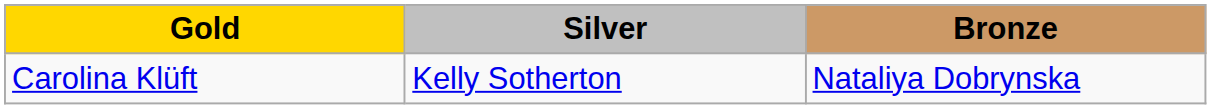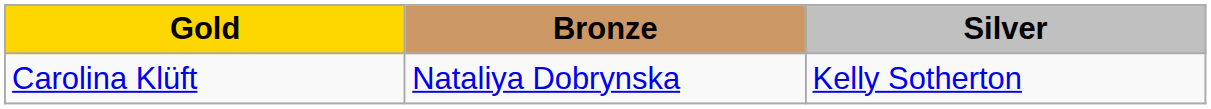columns swapped: Silver <-> Bronze
